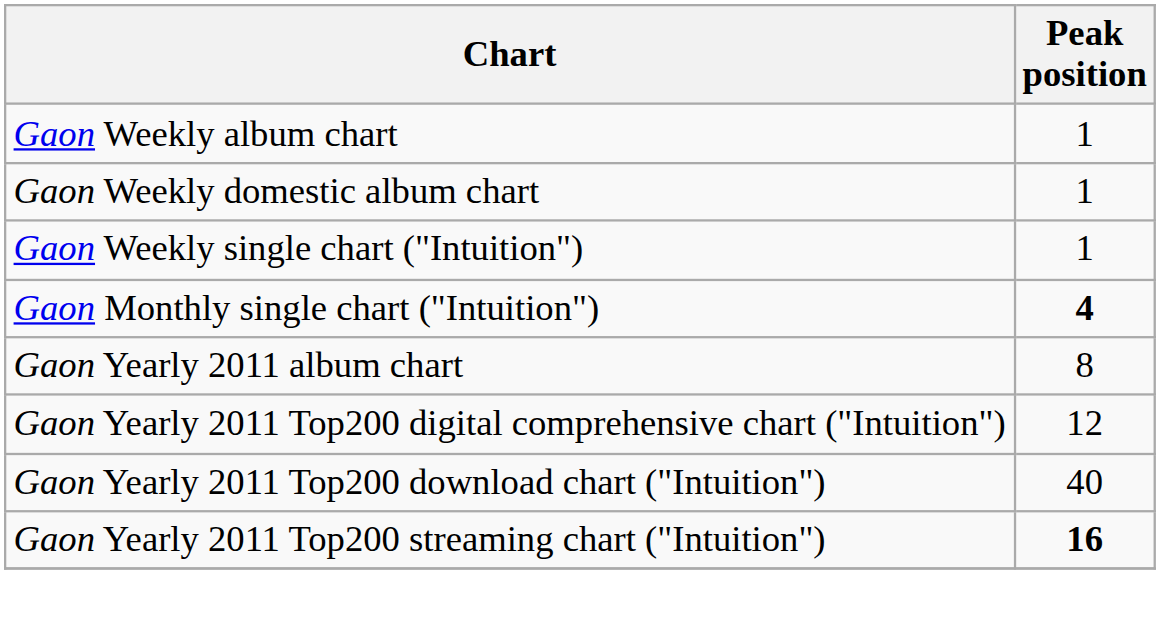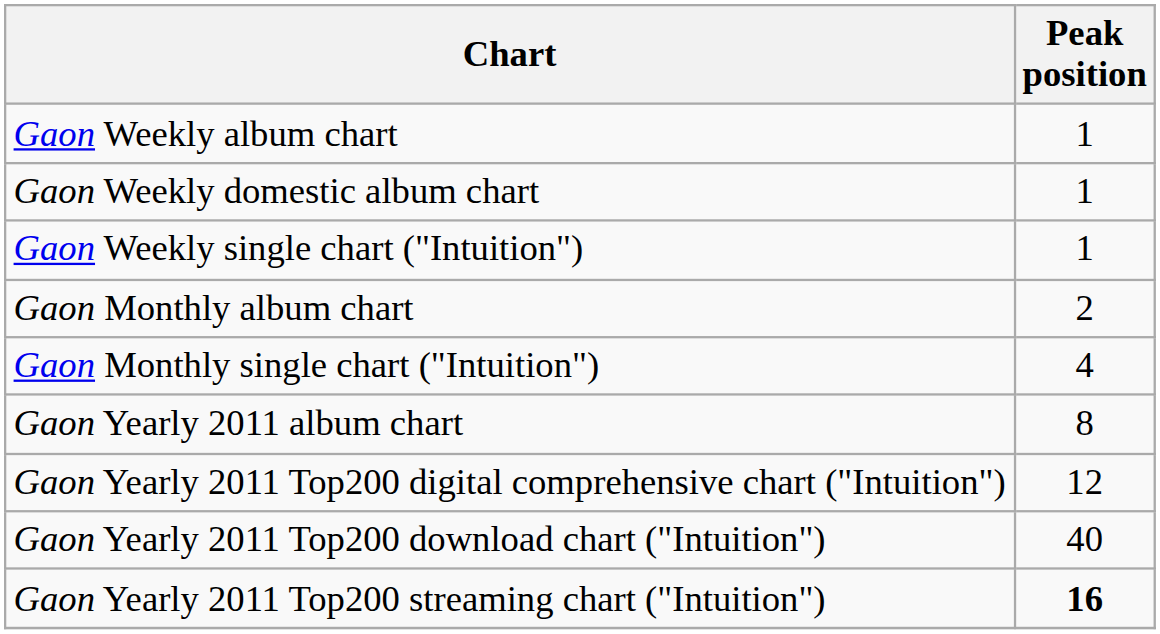+ row: Gaon Monthly album chart | 2
Gaon Monthly single chart ("Intuition") | Peak position: bold -> normal
